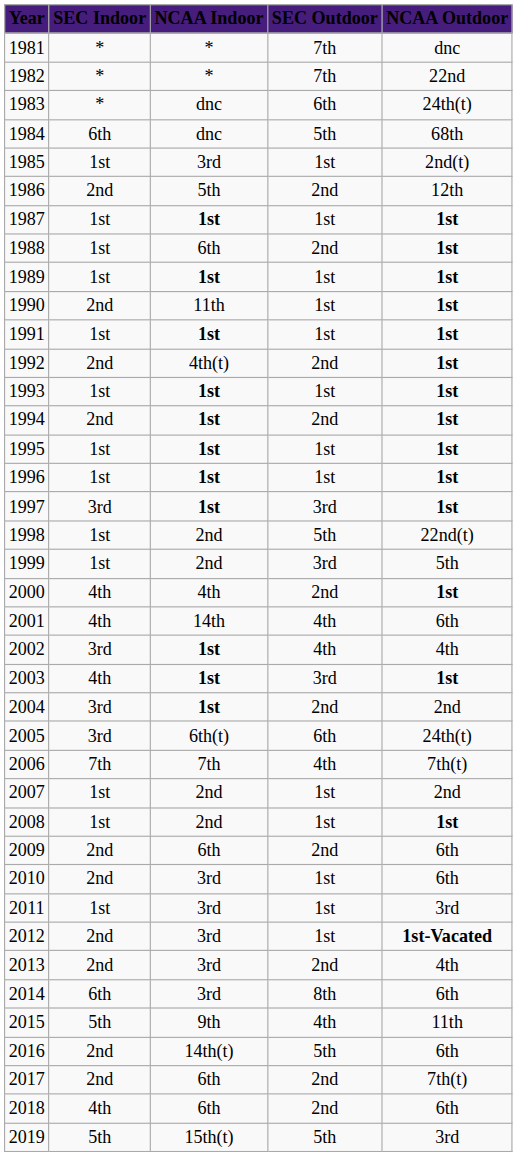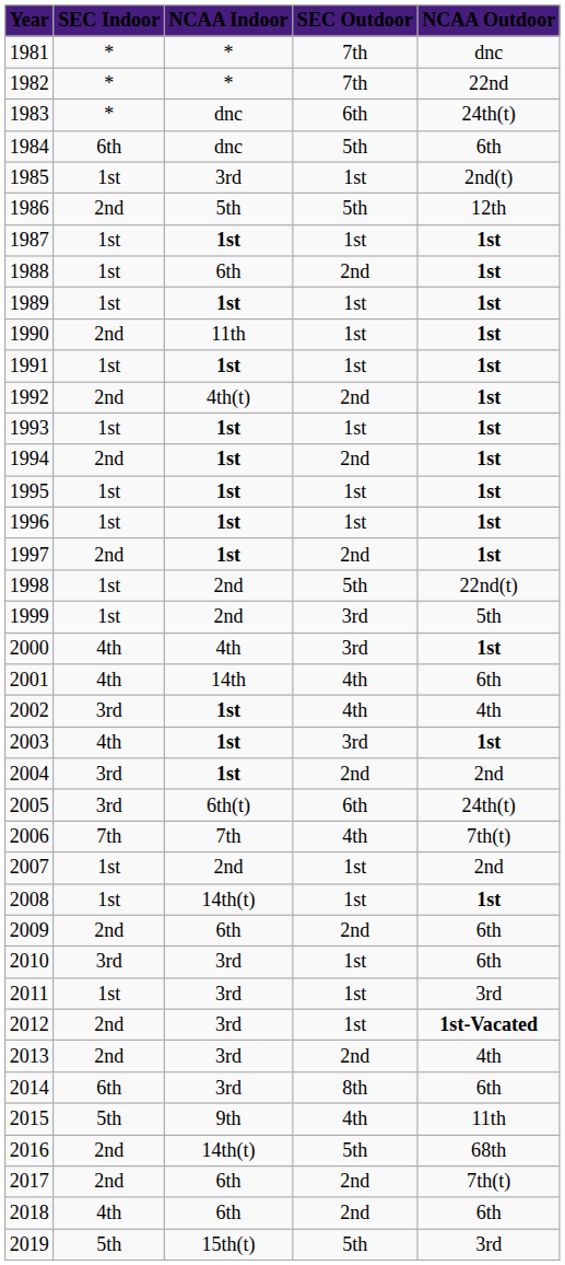1984 | NCAA Outdoor: 68th -> 6th
1986 | SEC Outdoor: 2nd -> 5th
1997 | SEC Indoor: 3rd -> 2nd
1997 | SEC Outdoor: 3rd -> 2nd
2000 | SEC Outdoor: 2nd -> 3rd
2008 | NCAA Indoor: 2nd -> 14th(t)
2010 | SEC Indoor: 2nd -> 3rd
2016 | NCAA Outdoor: 6th -> 68th
